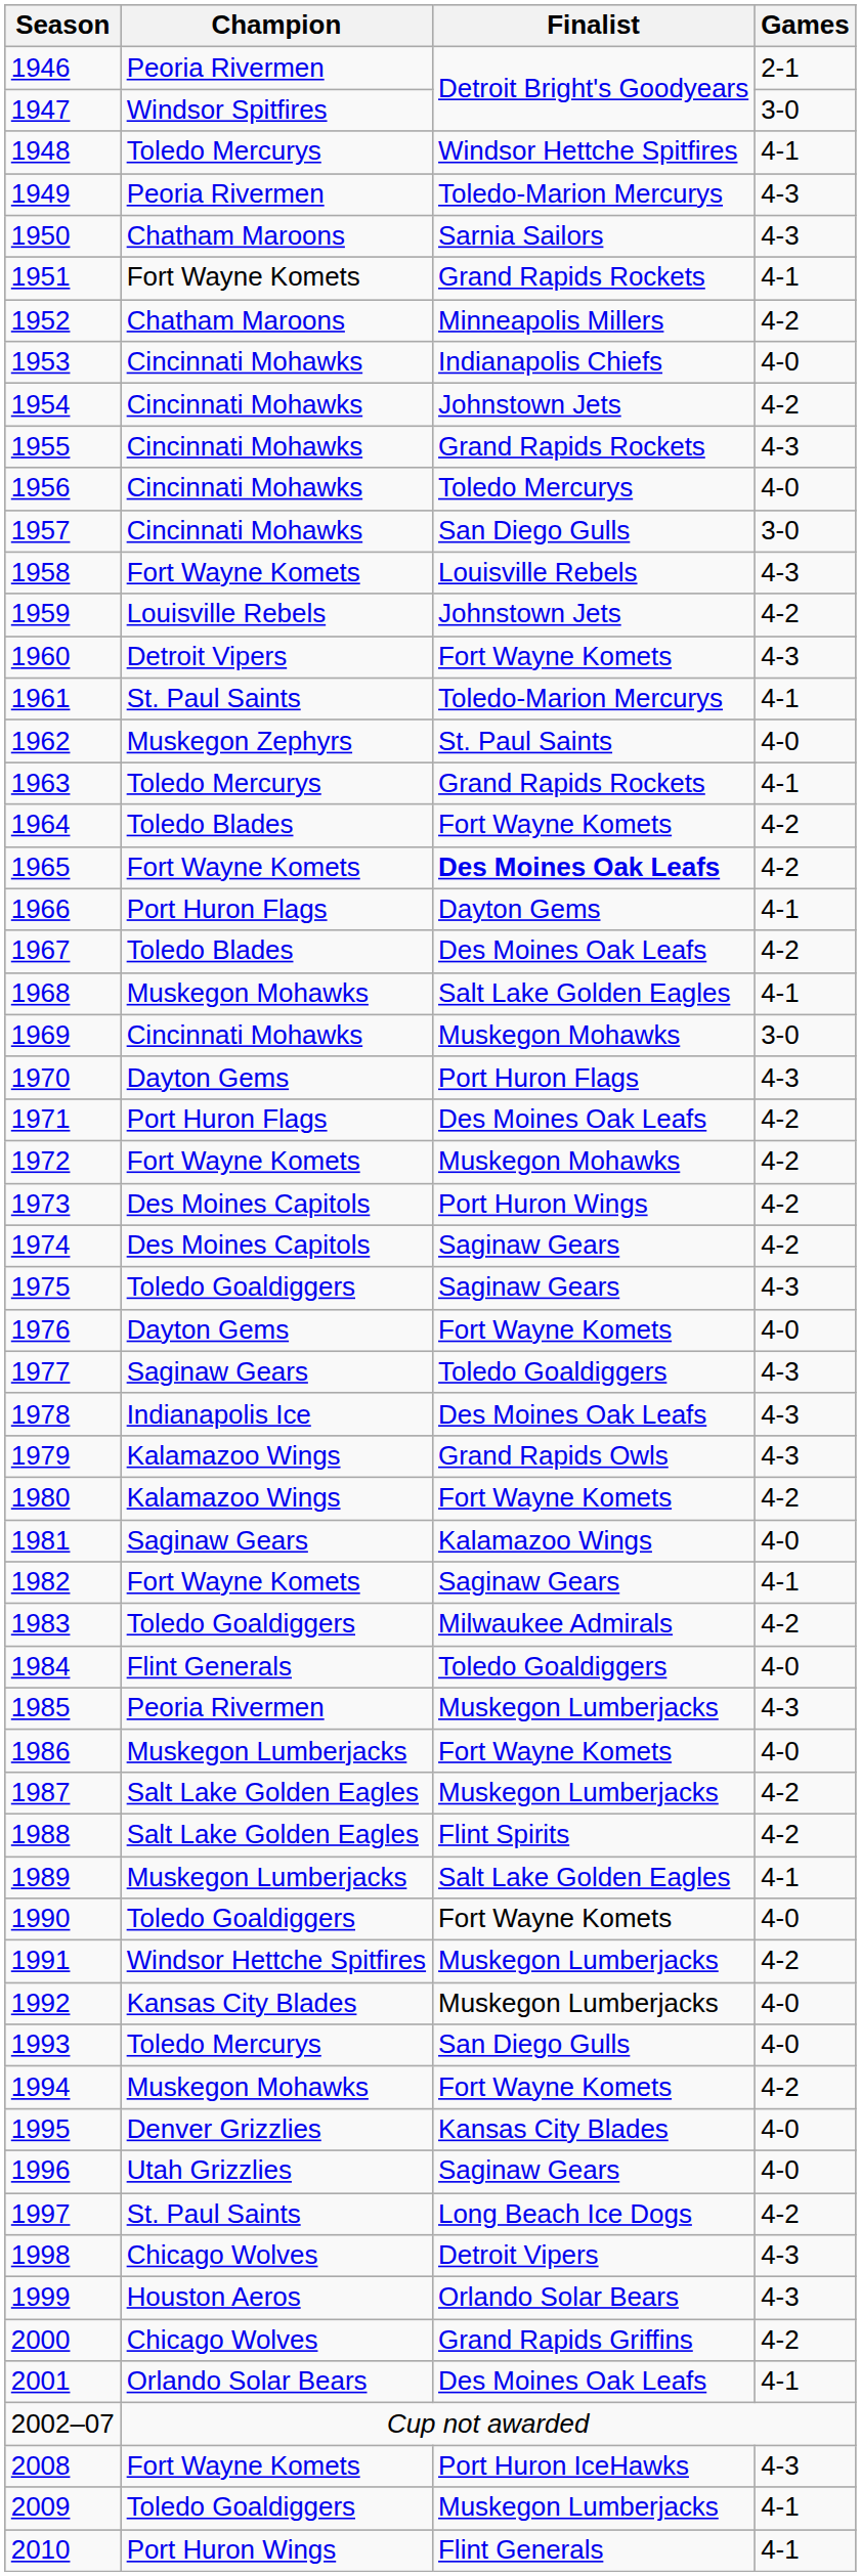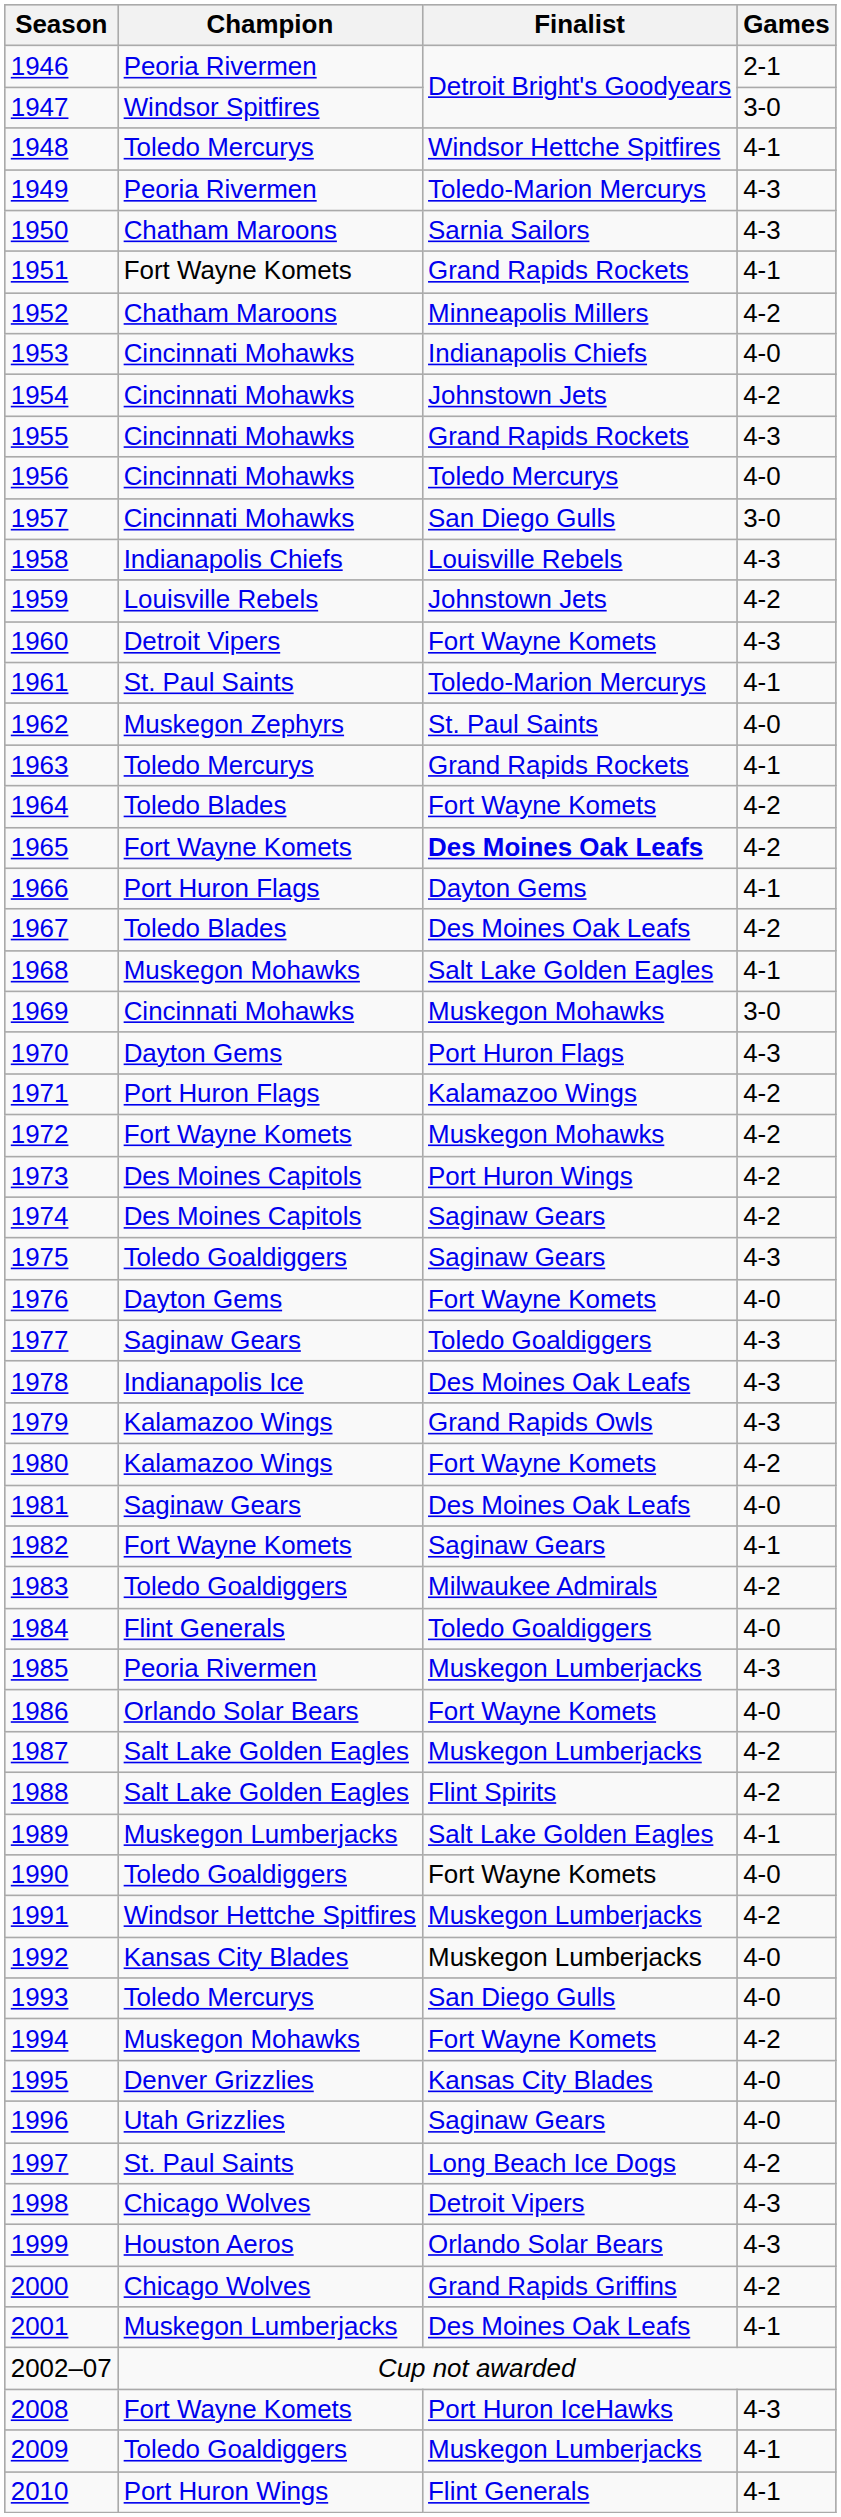1958 | Champion: Fort Wayne Komets -> Indianapolis Chiefs
1971 | Finalist: Des Moines Oak Leafs -> Kalamazoo Wings
1981 | Finalist: Kalamazoo Wings -> Des Moines Oak Leafs
1986 | Champion: Muskegon Lumberjacks -> Orlando Solar Bears
2001 | Champion: Orlando Solar Bears -> Muskegon Lumberjacks
